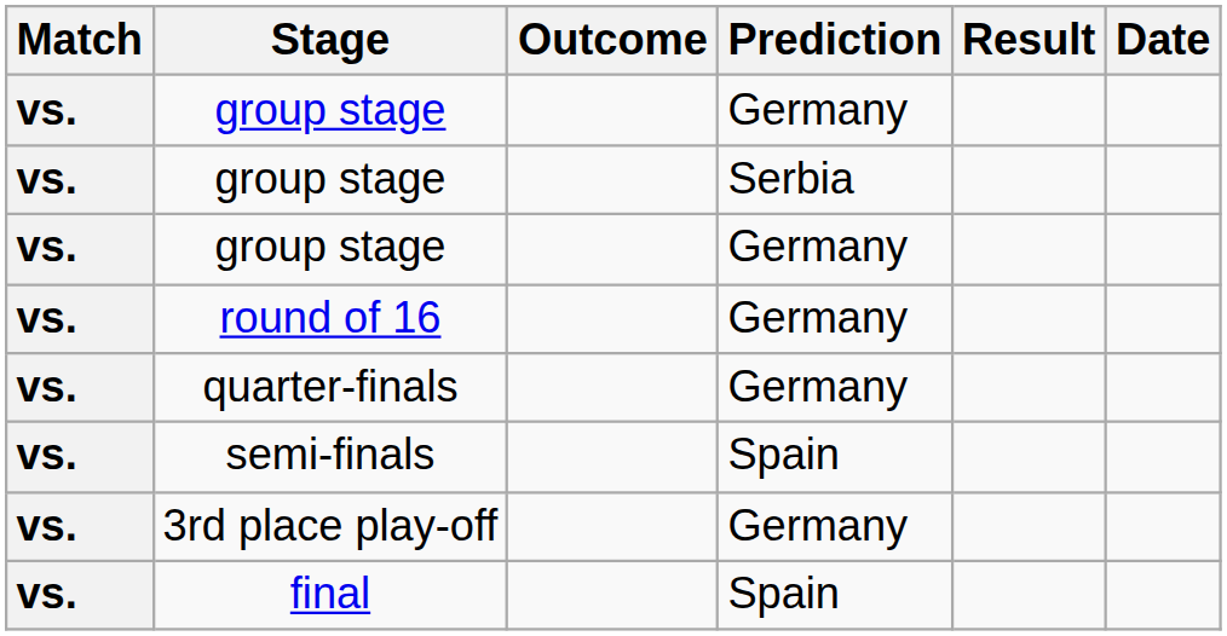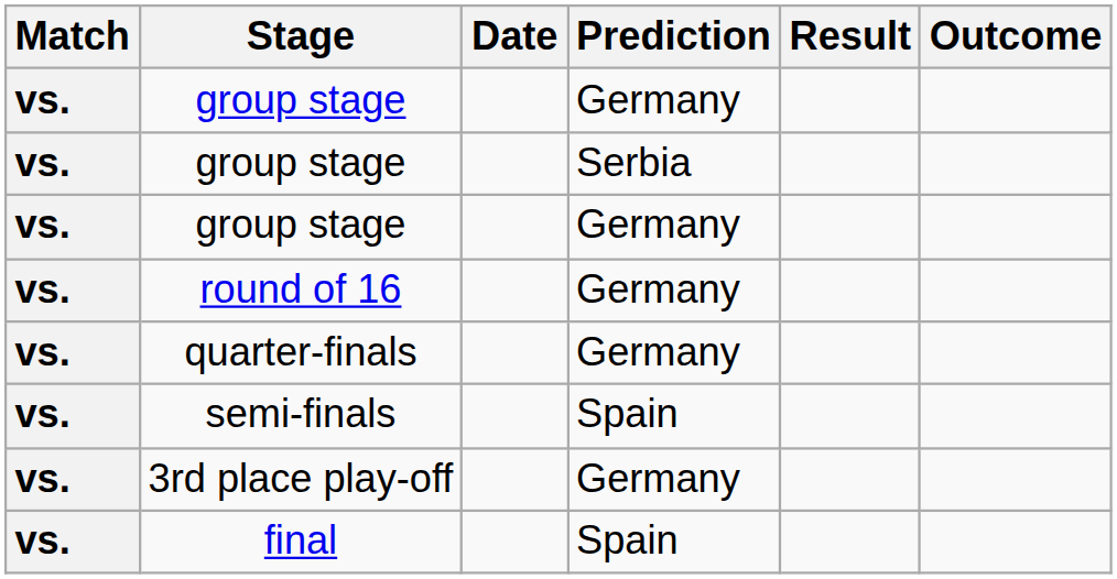columns swapped: Date <-> Outcome
